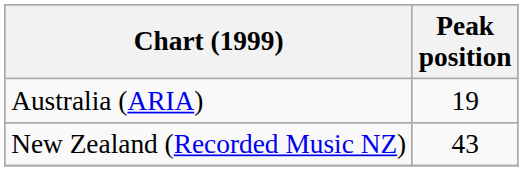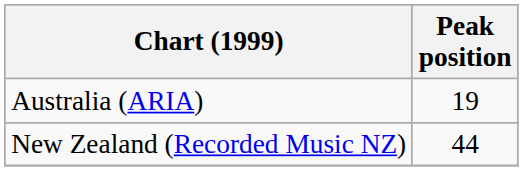New Zealand (Recorded Music NZ) | Peak position: 43 -> 44
